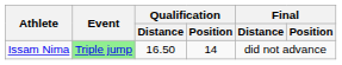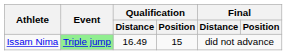Issam Nima | Qualification / Distance: 16.50 -> 16.49
Issam Nima | Qualification / Position: 14 -> 15
